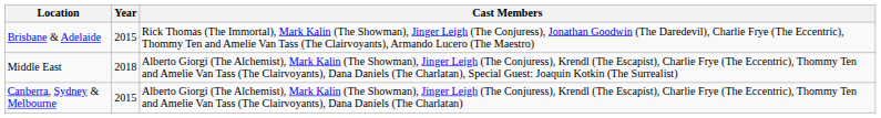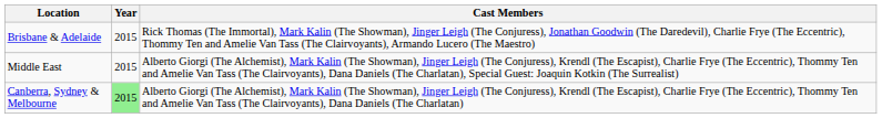Middle East | Year: 2018 -> 2015
Canberra, Sydney & Melbourne | Year: no background -> lightgreen background
